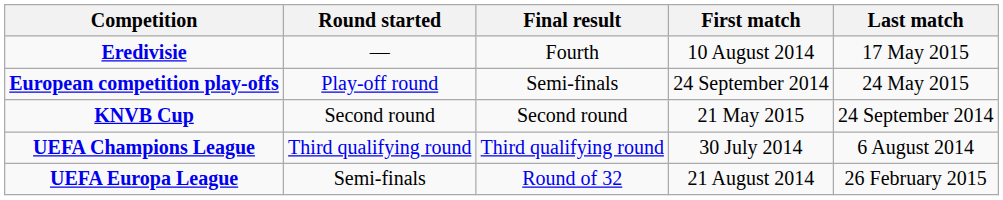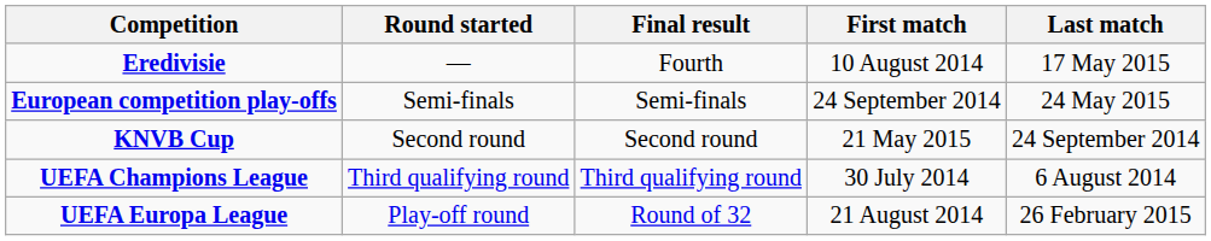European competition play-offs | Round started: Play-off round -> Semi-finals
UEFA Europa League | Round started: Semi-finals -> Play-off round
